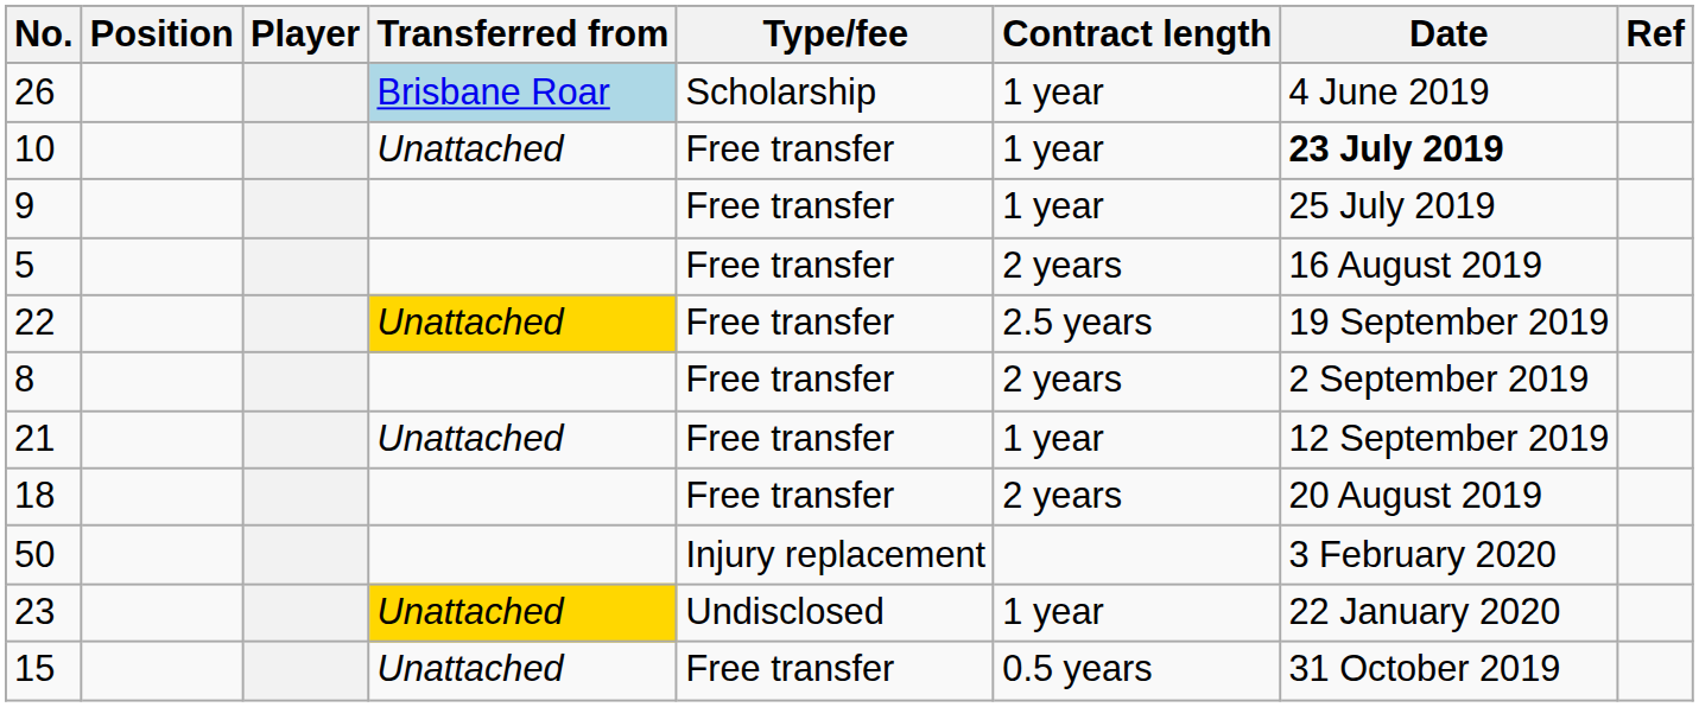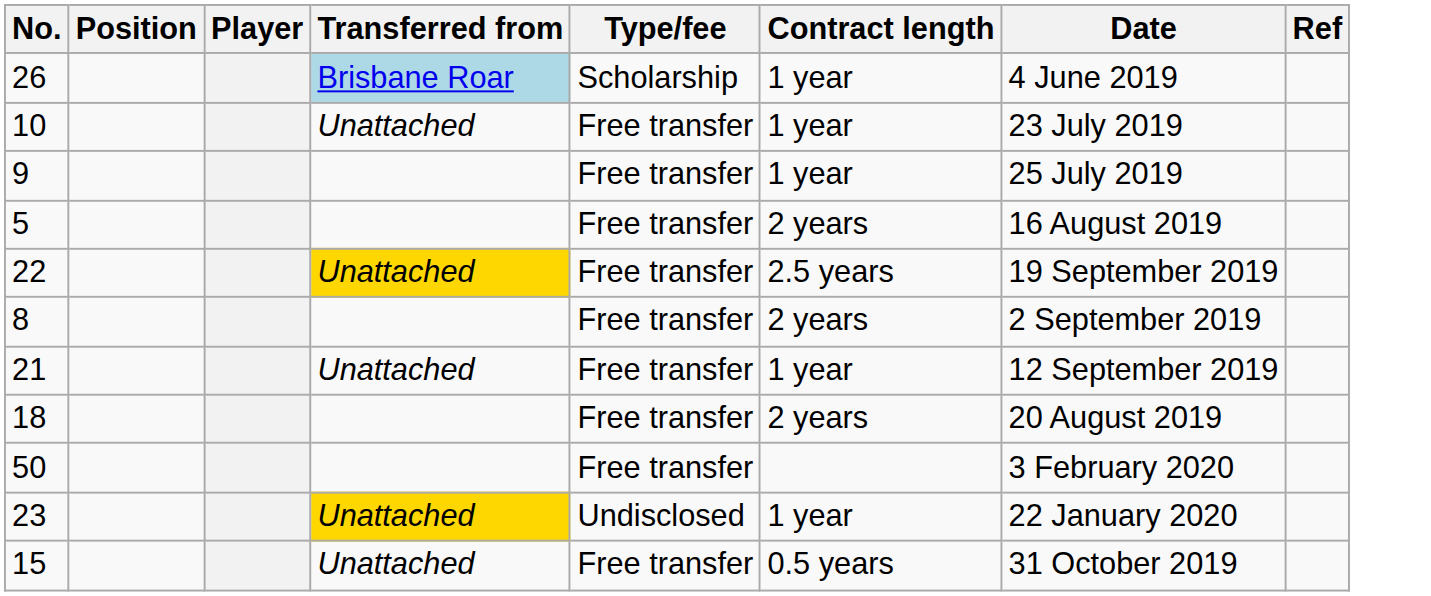10 | Date: bold -> normal
50 | Type/fee: Injury replacement -> Free transfer
